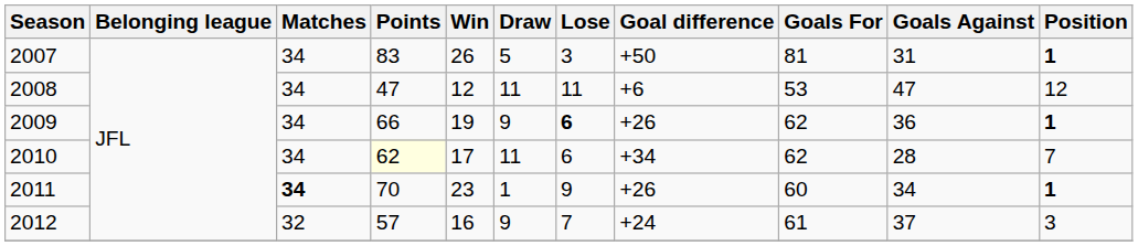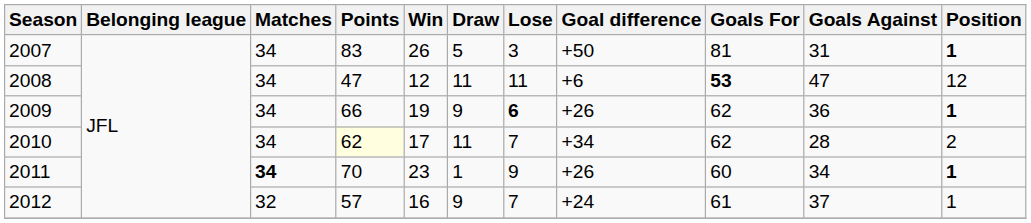2008 | Goals For: normal -> bold
2010 | Lose: 6 -> 7
2010 | Position: 7 -> 2
2012 | Position: 3 -> 1
